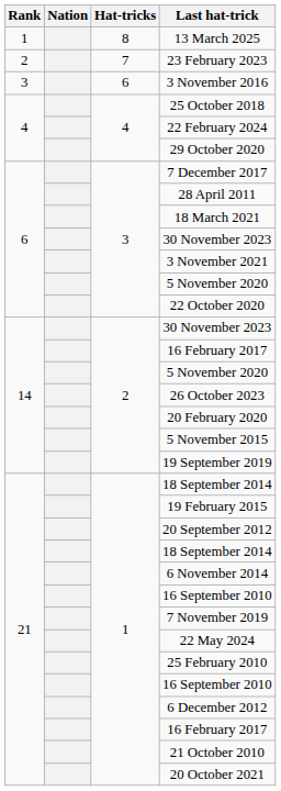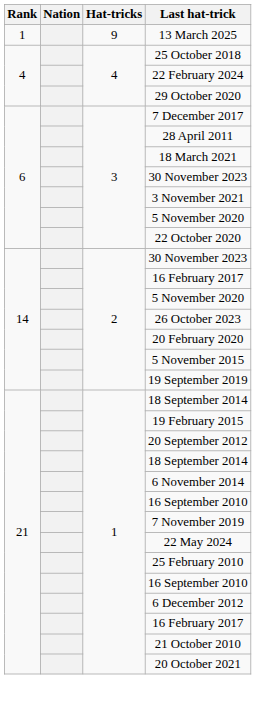13 March 2025 | Hat-tricks: 8 -> 9
- row: 2 | 7 | 23 February 2023
- row: 3 | 6 | 3 November 2016
